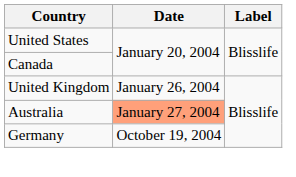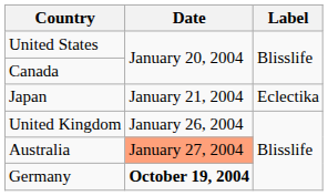+ row: Japan | January 21, 2004 | Eclectika
Germany | Date: normal -> bold
